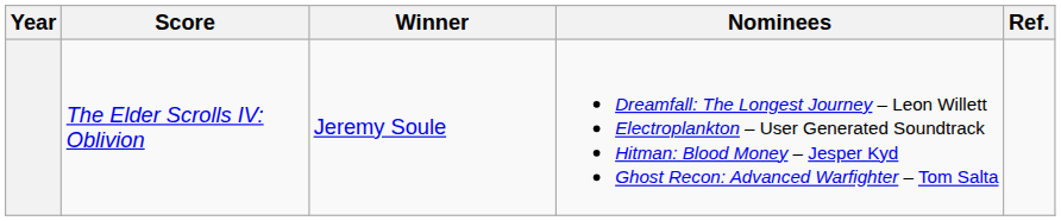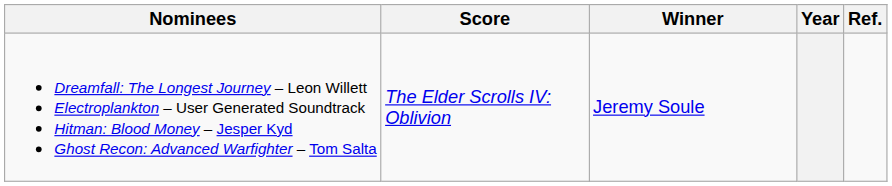columns swapped: Year <-> Nominees
